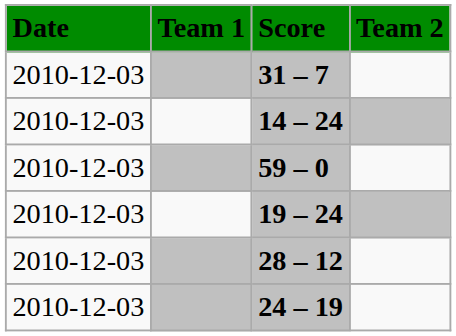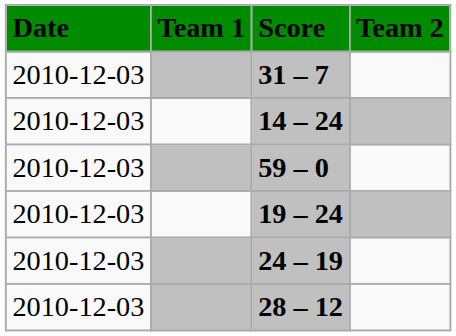rows swapped: 28 – 12 <-> 24 – 19
